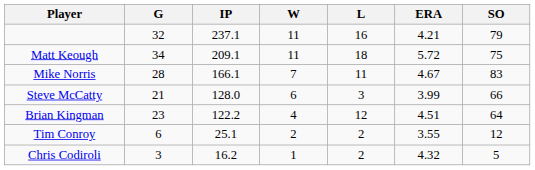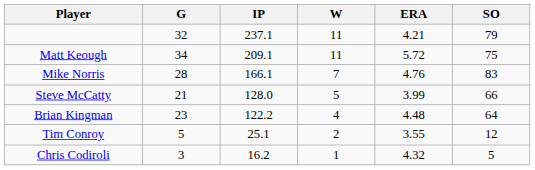- column: L | 16 | 18 | 11 | 3 | 12 | 2 | 2
Mike Norris | ERA: 4.67 -> 4.76
Steve McCatty | W: 6 -> 5
Brian Kingman | ERA: 4.51 -> 4.48
Tim Conroy | G: 6 -> 5
